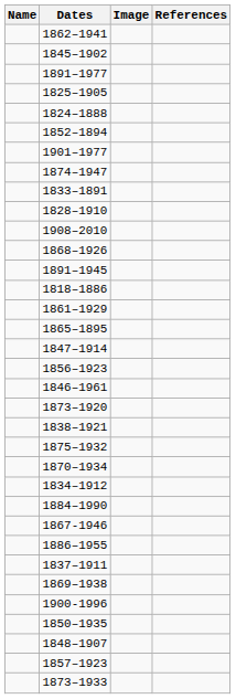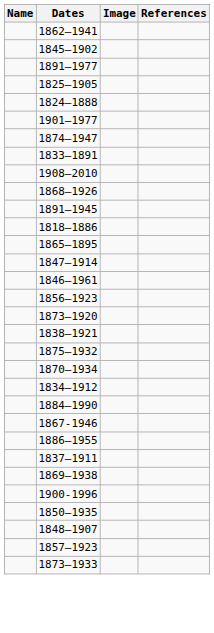- row: 1852–1894
- row: 1828–1910
- row: 1861–1929
rows swapped: 1856–1923 <-> 1846–1961
